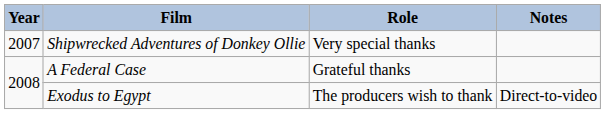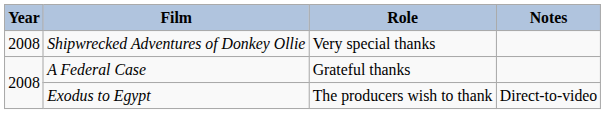Shipwrecked Adventures of Donkey Ollie | Year: 2007 -> 2008
